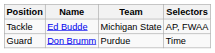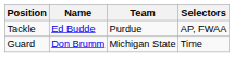Tackle | Team: Michigan State -> Purdue
Guard | Team: Purdue -> Michigan State
